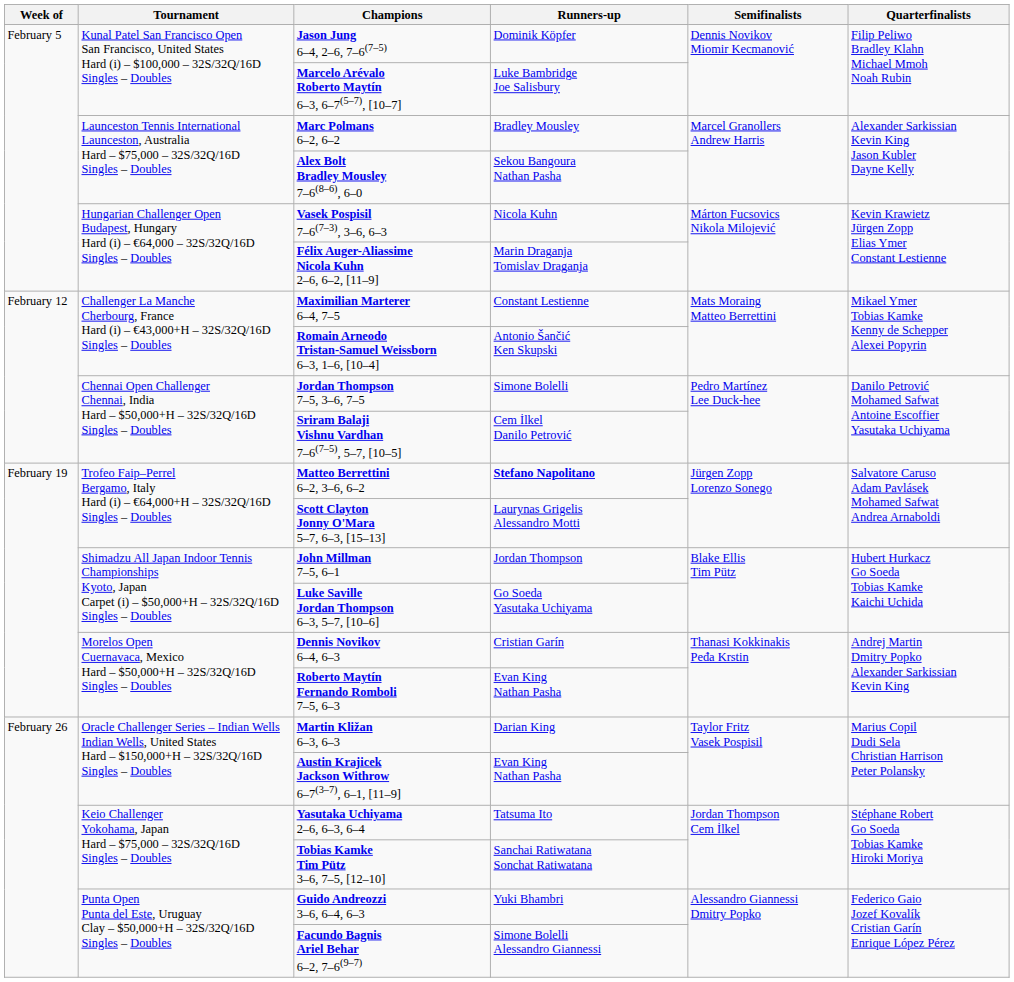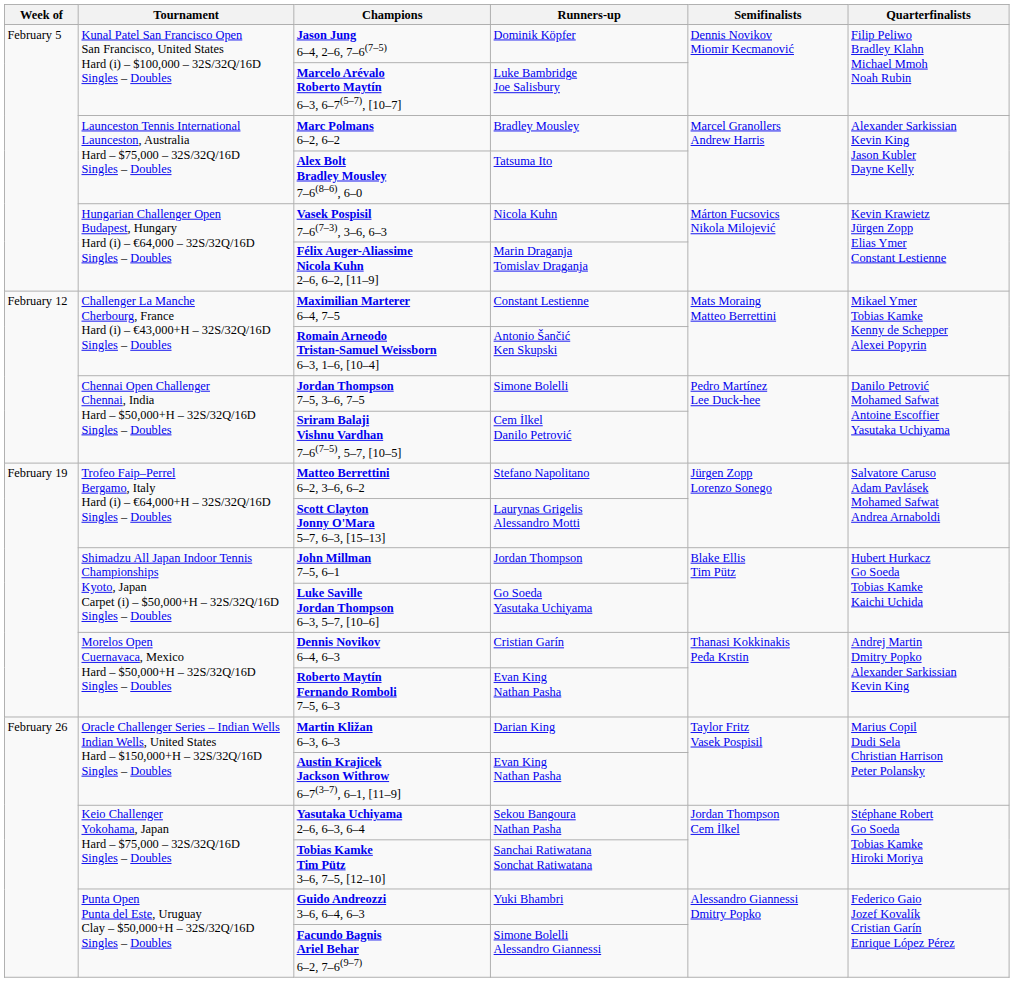Alex Bolt Bradley Mousley 7–6(8–6), 6–0 | Runners-up: Sekou Bangoura Nathan Pasha -> Tatsuma Ito
Matteo Berrettini 6–2, 3–6, 6–2 | Runners-up: bold -> normal
Yasutaka Uchiyama 2–6, 6–3, 6–4 | Runners-up: Tatsuma Ito -> Sekou Bangoura Nathan Pasha
